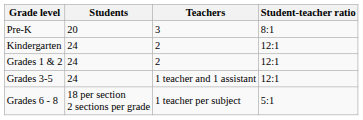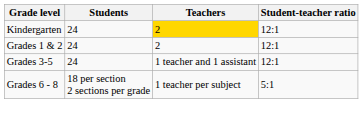- row: Pre-K | 20 | 3 | 8:1
Kindergarten | Teachers: no background -> gold background
